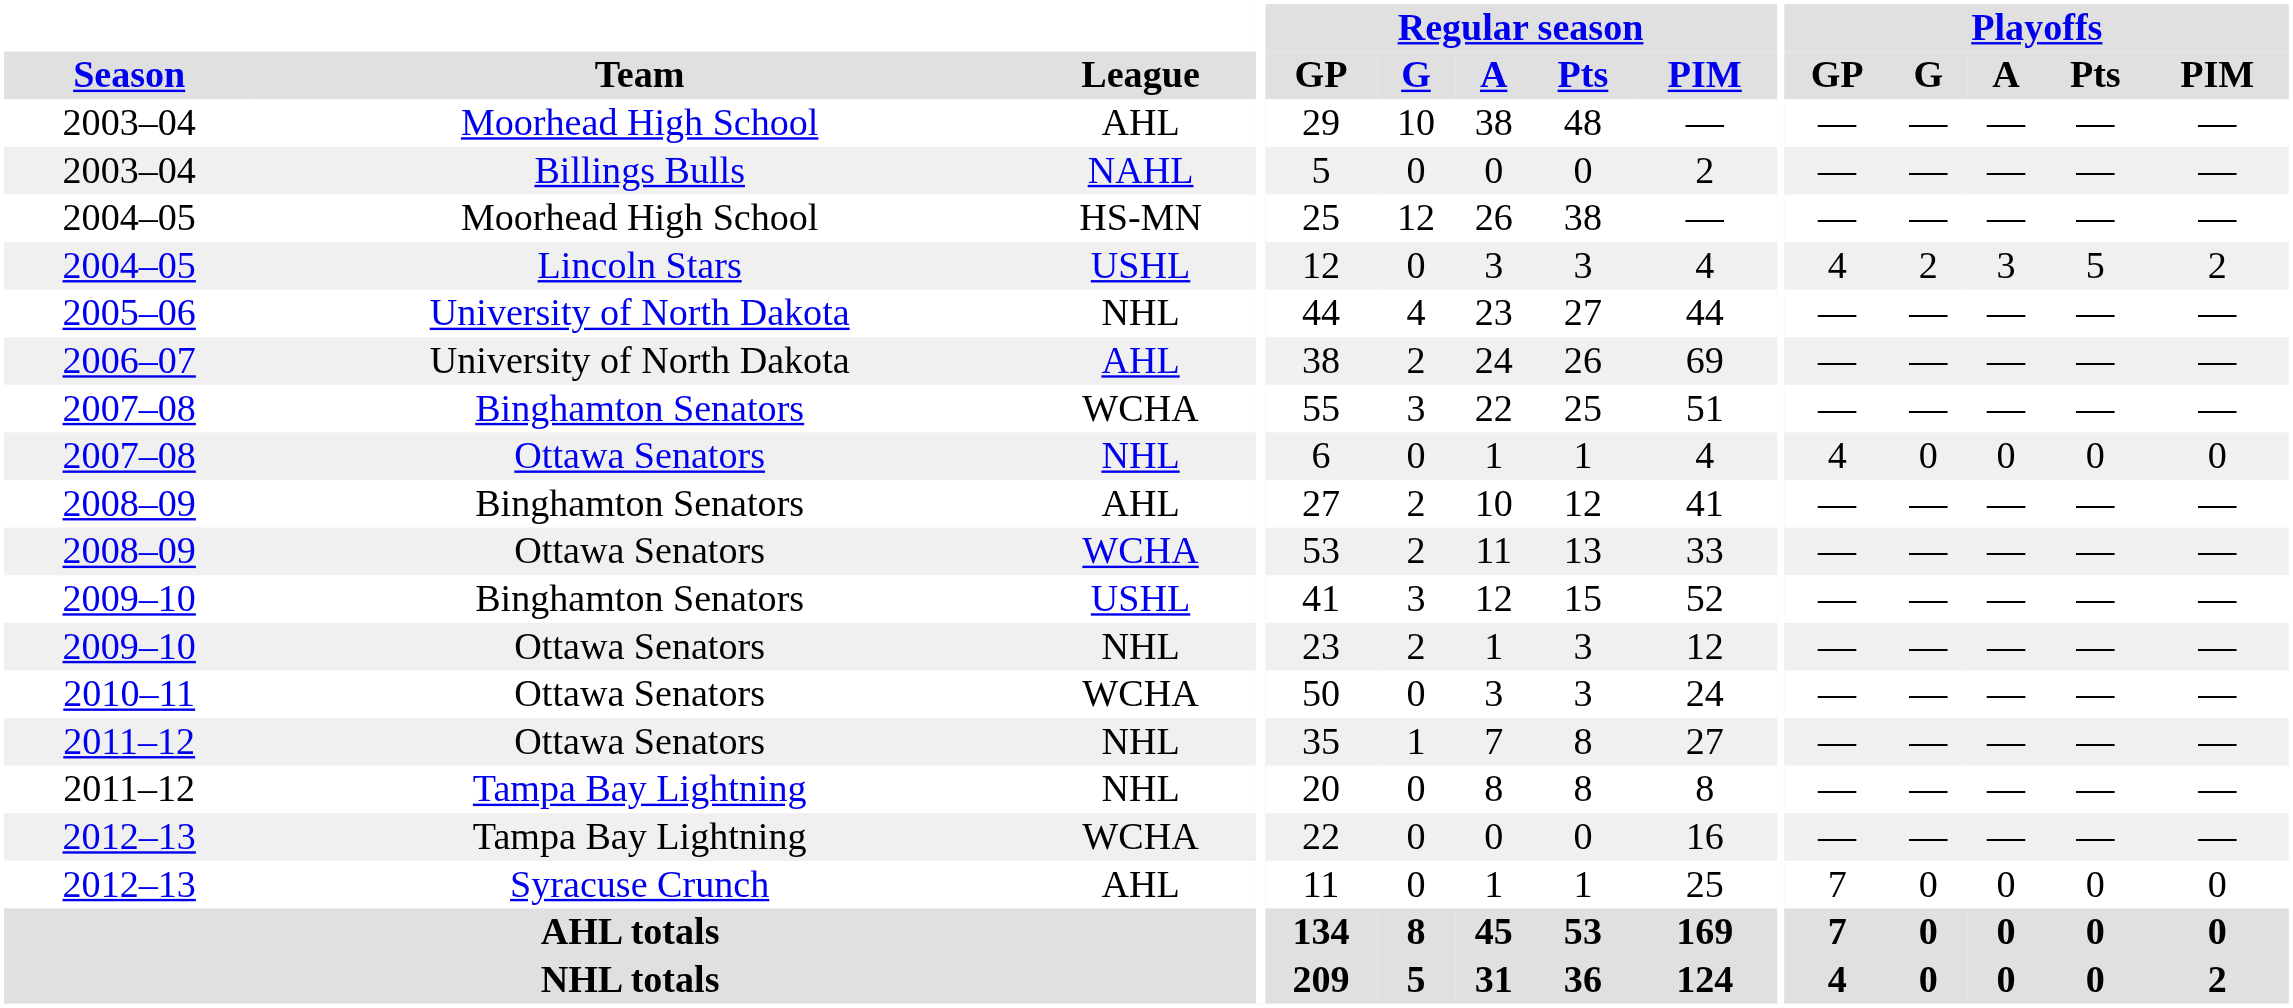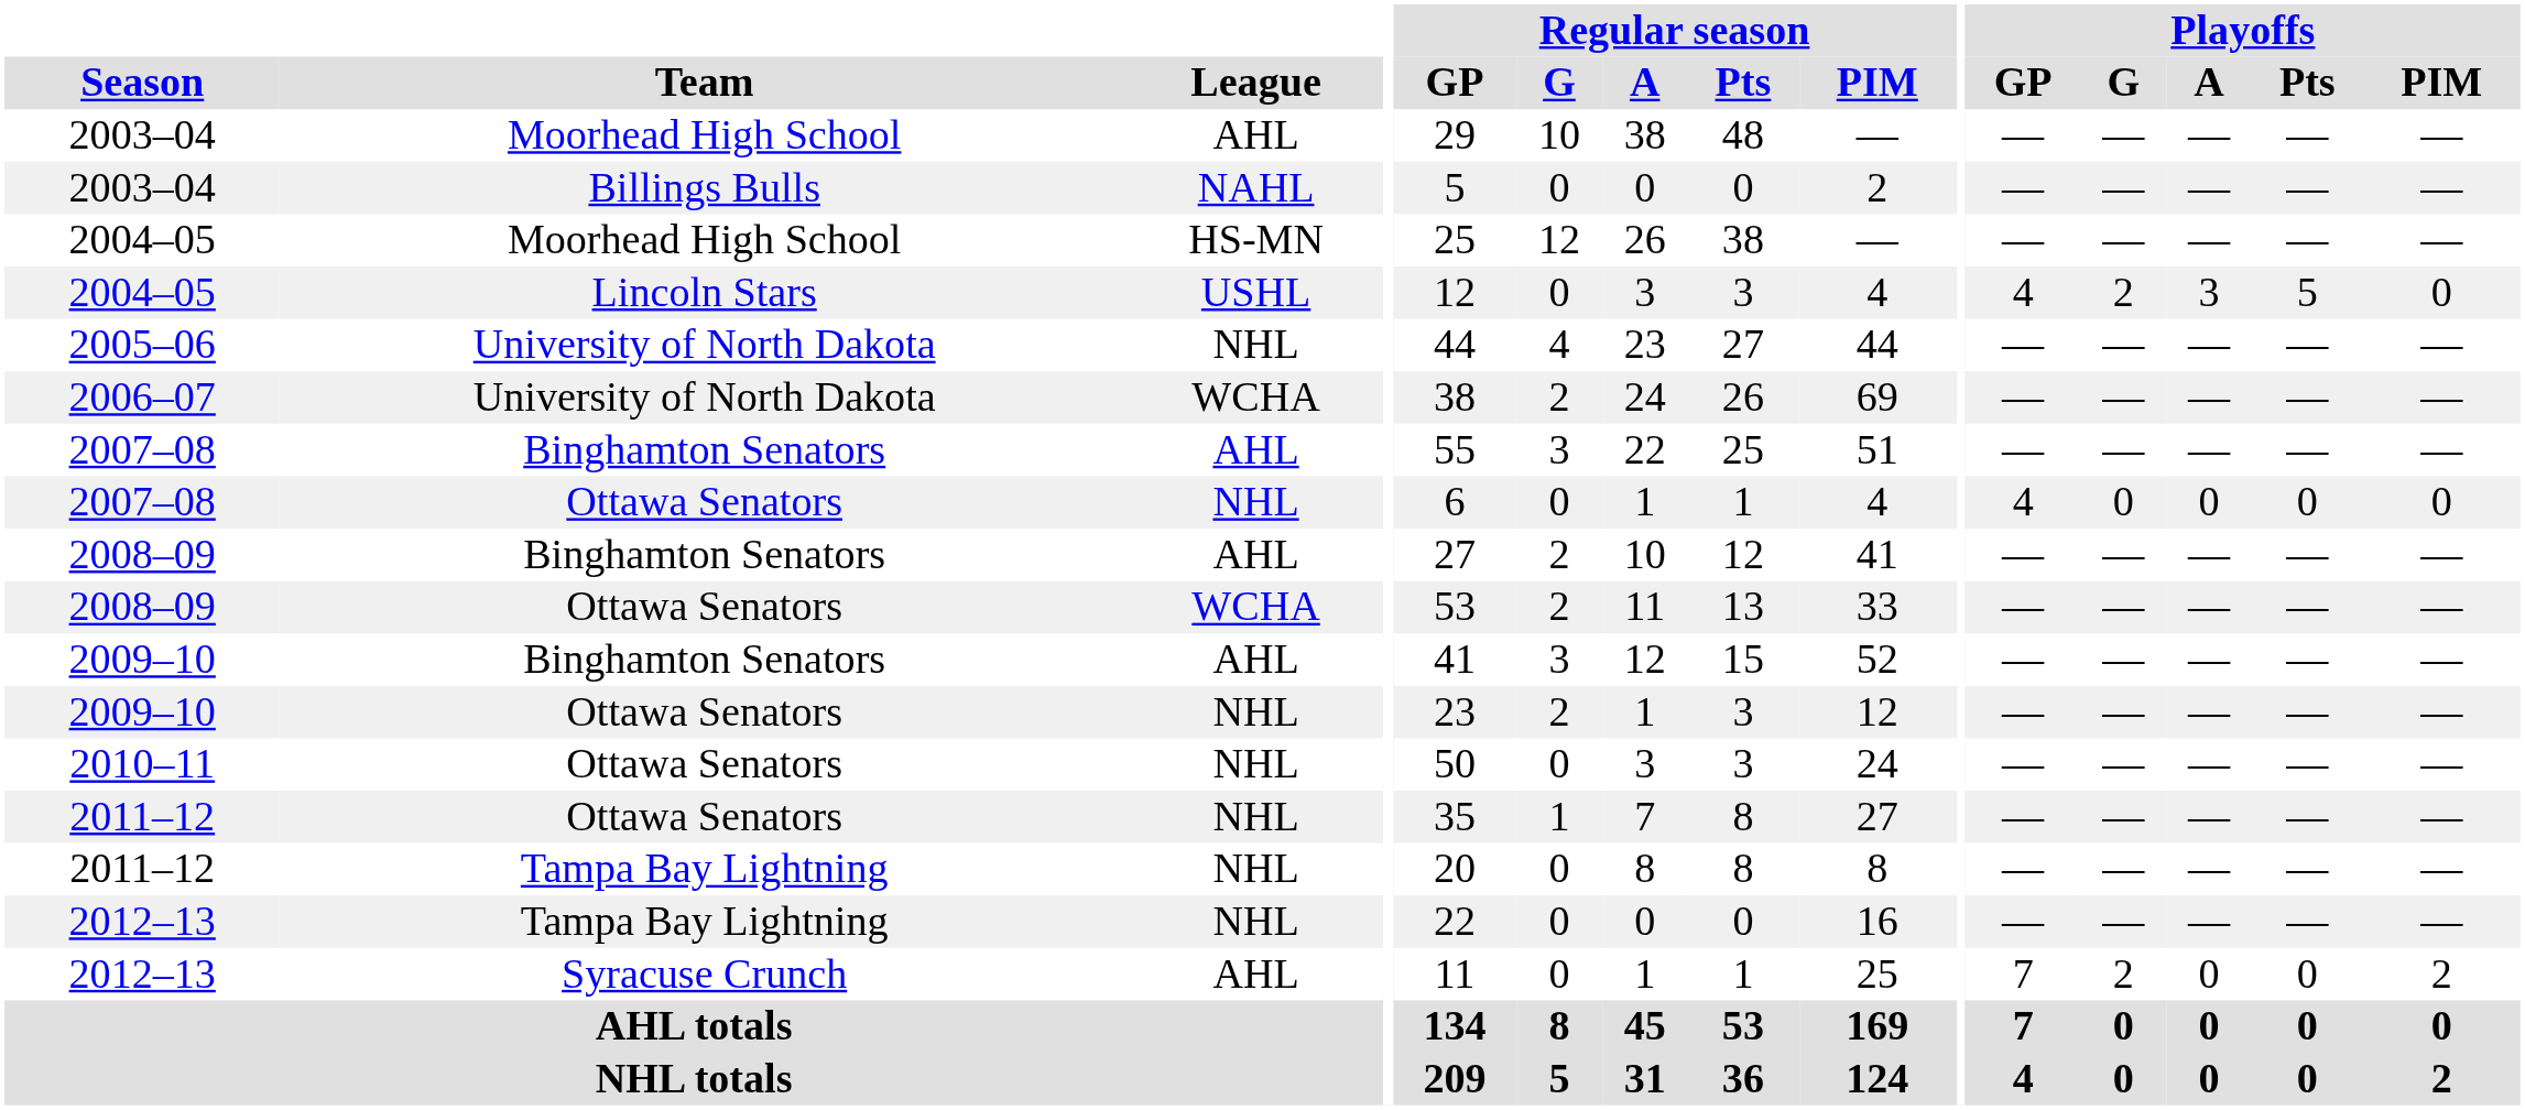2004–05 / Lincoln Stars | Playoffs / PIM: 2 -> 0
2006–07 | League: AHL -> WCHA
2007–08 / Binghamton Senators | League: WCHA -> AHL
2009–10 / Binghamton Senators | League: USHL -> AHL
2010–11 | League: WCHA -> NHL
2012–13 / Tampa Bay Lightning | League: WCHA -> NHL
2012–13 / Syracuse Crunch | Playoffs / G: 0 -> 2
2012–13 / Syracuse Crunch | Playoffs / PIM: 0 -> 2
